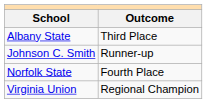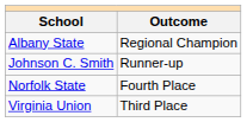Albany State | Outcome: Third Place -> Regional Champion
Virginia Union | Outcome: Regional Champion -> Third Place
